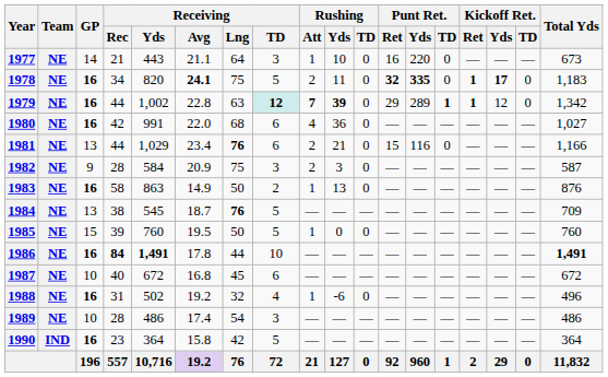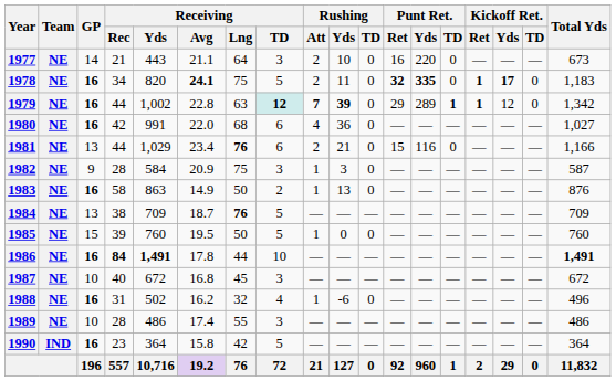1977 | Rushing / Att: 1 -> 2
1982 | Rushing / Att: 2 -> 1
1984 | Receiving / Yds: 545 -> 709
1987 | Receiving / TD: 6 -> 3
1988 | Receiving / Avg: 19.2 -> 16.2
1989 | Receiving / Lng: 54 -> 55
